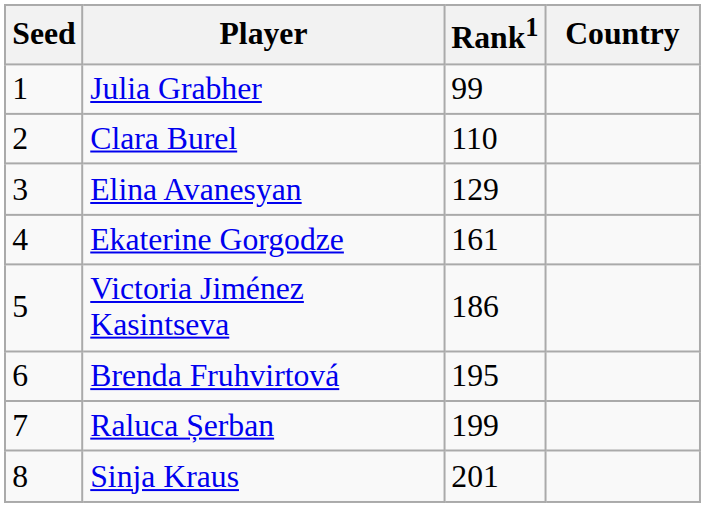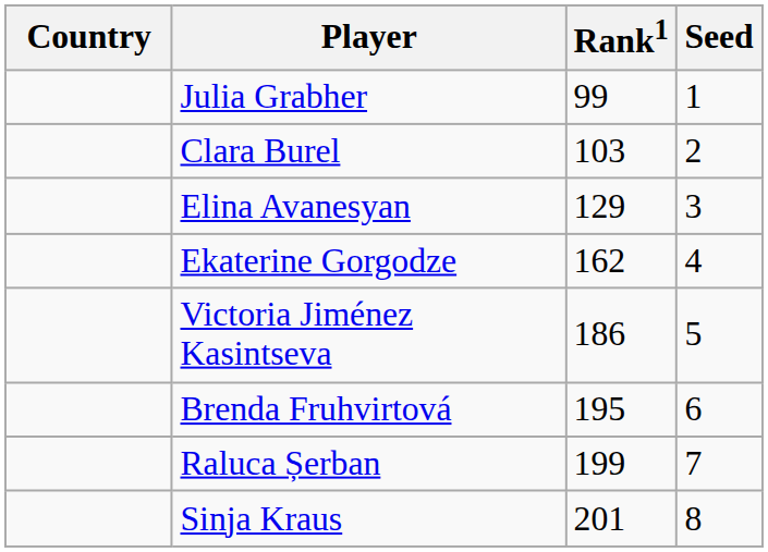columns swapped: Country <-> Seed
Clara Burel | Rank1: 110 -> 103
Ekaterine Gorgodze | Rank1: 161 -> 162
